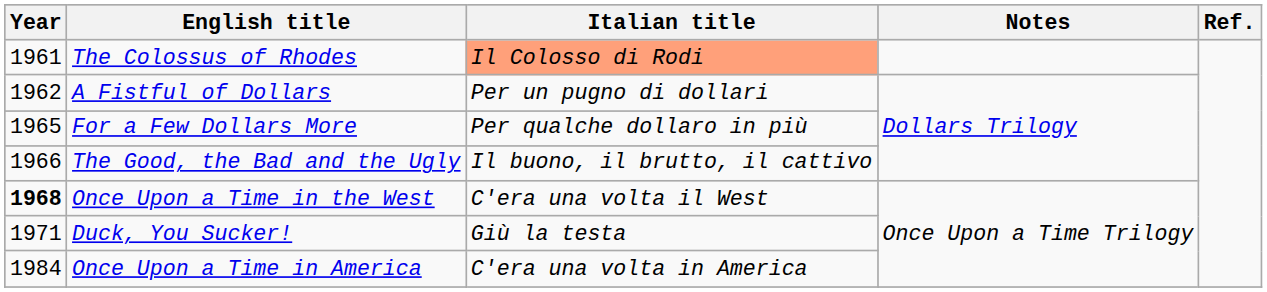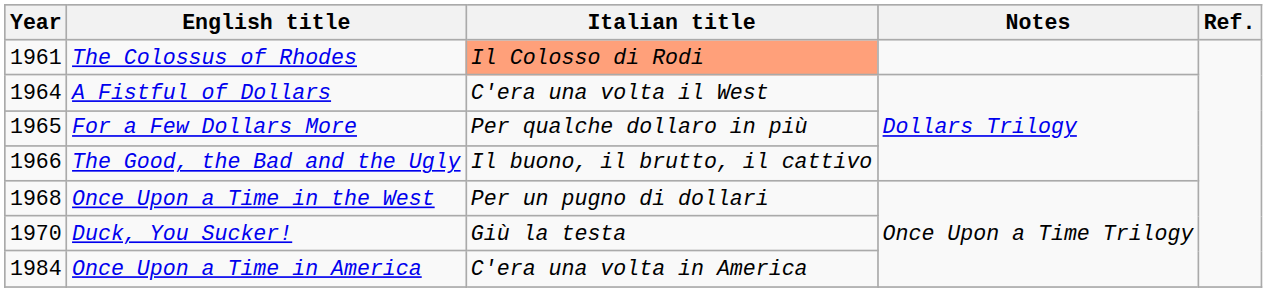A Fistful of Dollars | Year: 1962 -> 1964
A Fistful of Dollars | Italian title: Per un pugno di dollari -> C'era una volta il West
Once Upon a Time in the West | Year: bold -> normal
Once Upon a Time in the West | Italian title: C'era una volta il West -> Per un pugno di dollari
Duck, You Sucker! | Year: 1971 -> 1970
